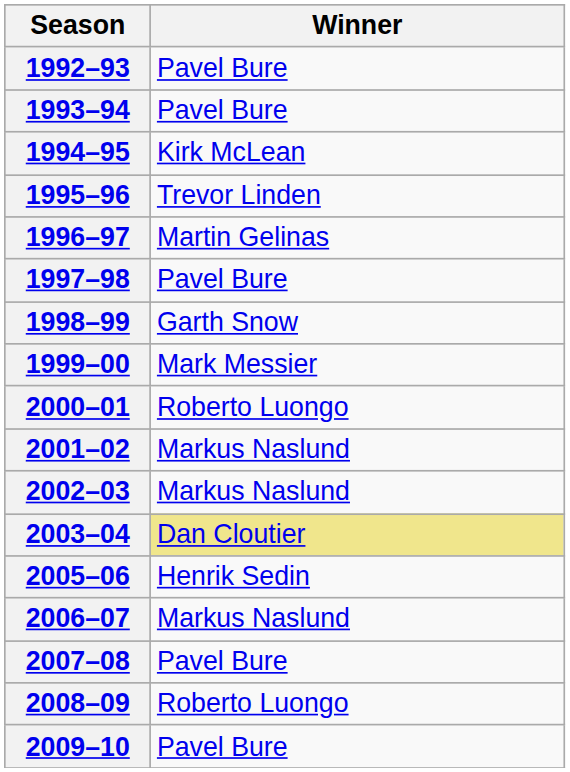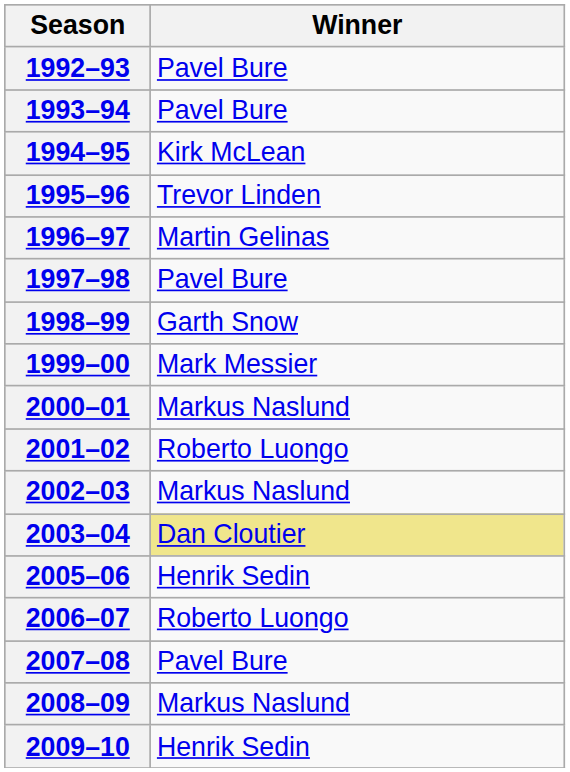2000–01 | Winner: Roberto Luongo -> Markus Naslund
2001–02 | Winner: Markus Naslund -> Roberto Luongo
2006–07 | Winner: Markus Naslund -> Roberto Luongo
2008–09 | Winner: Roberto Luongo -> Markus Naslund
2009–10 | Winner: Pavel Bure -> Henrik Sedin
